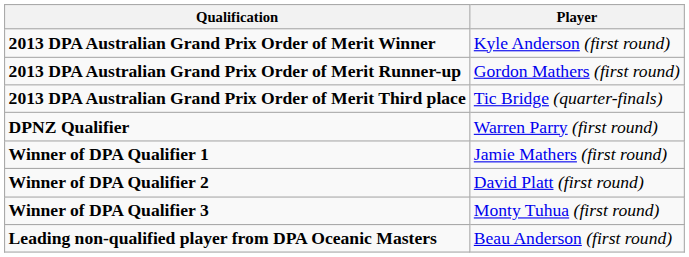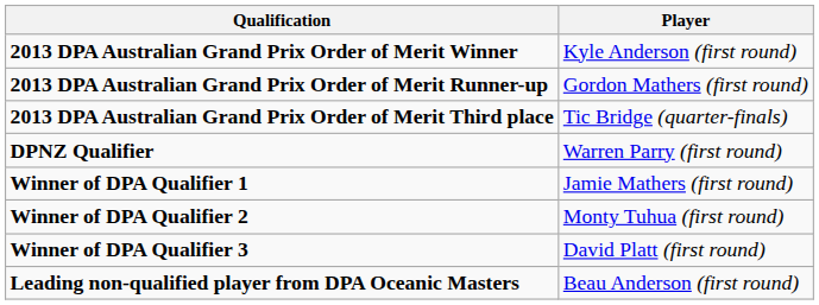Winner of DPA Qualifier 2 | Player: David Platt (first round) -> Monty Tuhua (first round)
Winner of DPA Qualifier 3 | Player: Monty Tuhua (first round) -> David Platt (first round)
